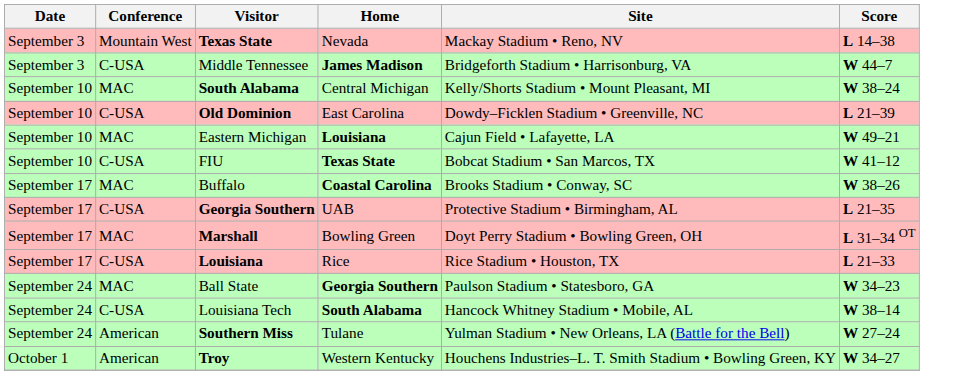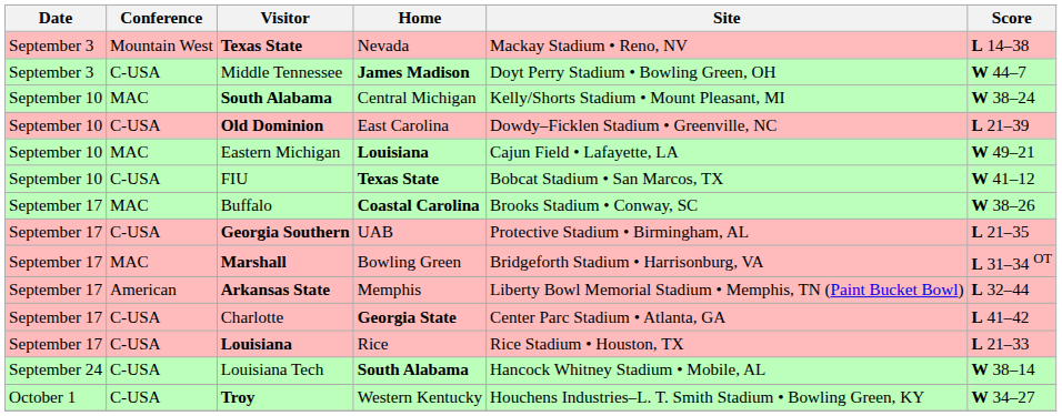Middle Tennessee | Site: Bridgeforth Stadium • Harrisonburg, VA -> Doyt Perry Stadium • Bowling Green, OH
Marshall | Site: Doyt Perry Stadium • Bowling Green, OH -> Bridgeforth Stadium • Harrisonburg, VA
+ row: September 17 | American | Arkansas State | Memphis | Liberty Bowl Memorial Stadium • Memphis, TN (Paint Bucket Bowl) | L 32–44
+ row: September 17 | C-USA | Charlotte | Georgia State | Center Parc Stadium • Atlanta, GA | L 41–42
- row: September 24 | MAC | Ball State | Georgia Southern | Paulson Stadium • Statesboro, GA | W 34–23
- row: September 24 | American | Southern Miss | Tulane | Yulman Stadium • New Orleans, LA (Battle for the Bell) | W 27–24
Troy | Conference: American -> C-USA
